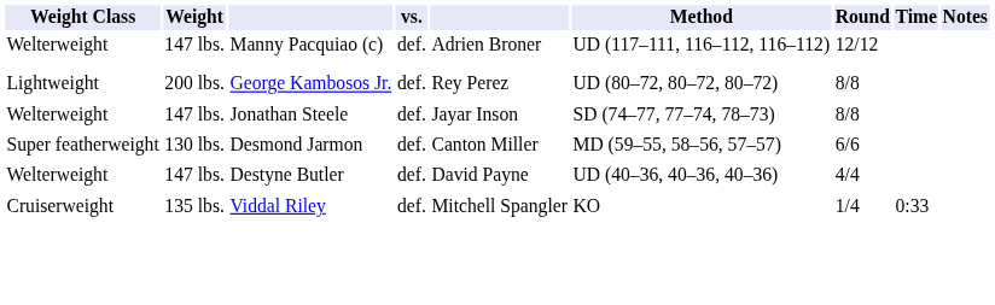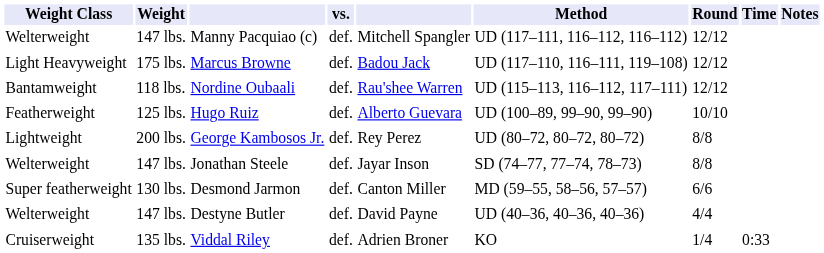Manny Pacquiao (c) | column 5: Adrien Broner -> Mitchell Spangler
+ row: Light Heavyweight | 175 lbs. | Marcus Browne | def. | Badou Jack | UD (117–110, 116–111, 119–108) | 12/12
+ row: Bantamweight | 118 lbs. | Nordine Oubaali | def. | Rau'shee Warren | UD (115–113, 116–112, 117–111) | 12/12
+ row: Featherweight | 125 lbs. | Hugo Ruiz | def. | Alberto Guevara | UD (100–89, 99–90, 99–90) | 10/10
Viddal Riley | column 5: Mitchell Spangler -> Adrien Broner
